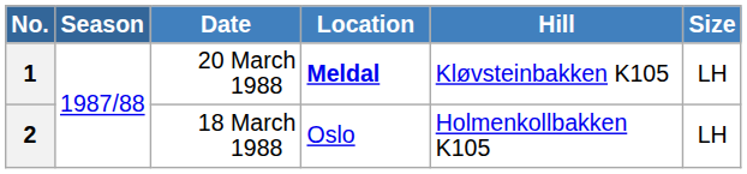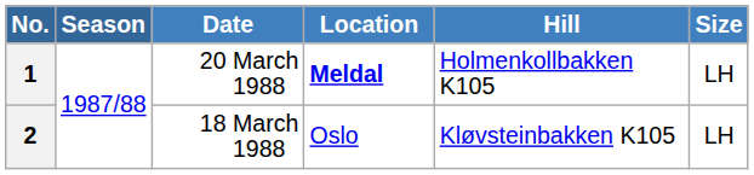1 | Hill: Kløvsteinbakken K105 -> Holmenkollbakken K105
2 | Hill: Holmenkollbakken K105 -> Kløvsteinbakken K105
